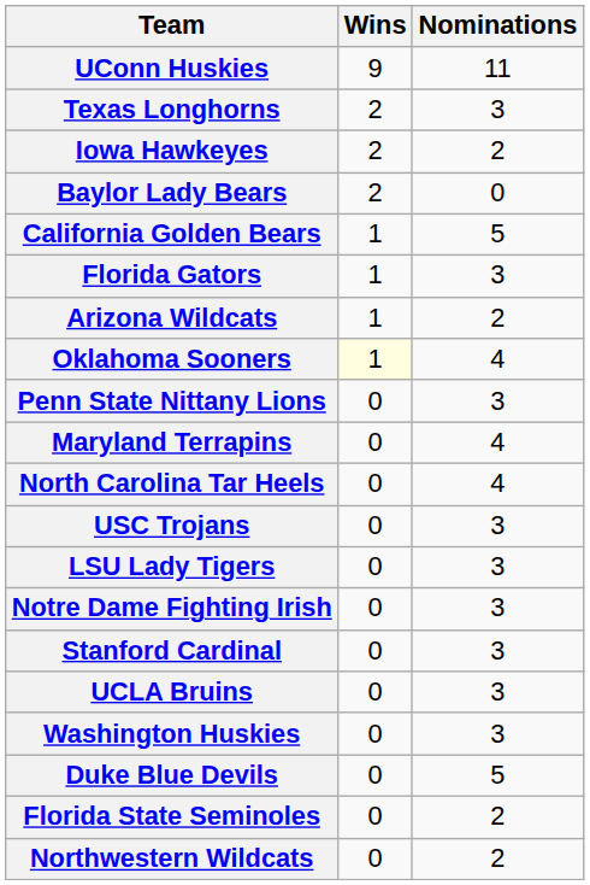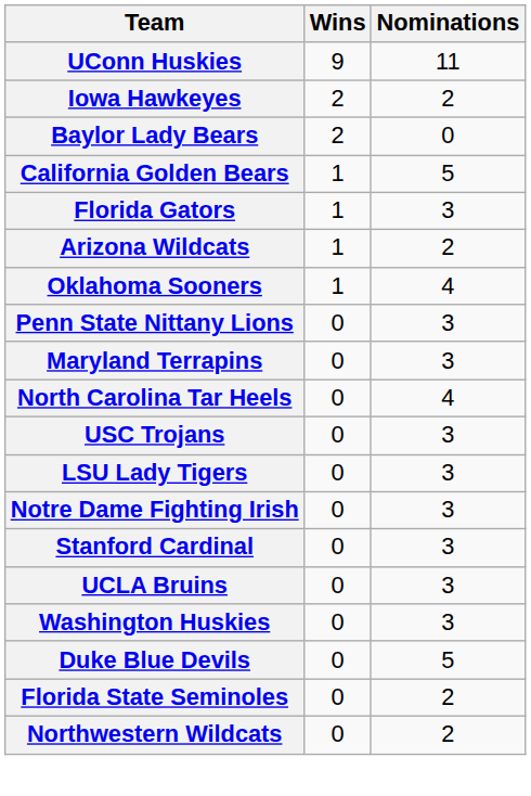- row: Texas Longhorns | 2 | 3
Oklahoma Sooners | Wins: lightyellow background -> no background
Maryland Terrapins | Nominations: 4 -> 3
